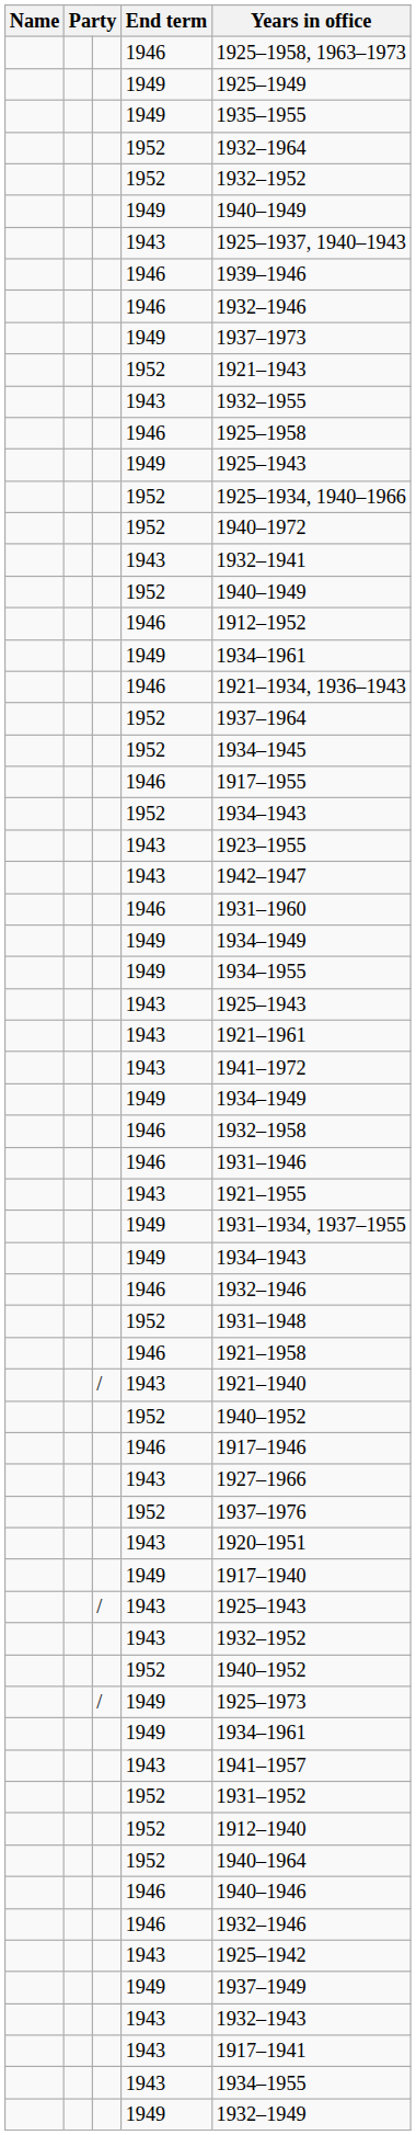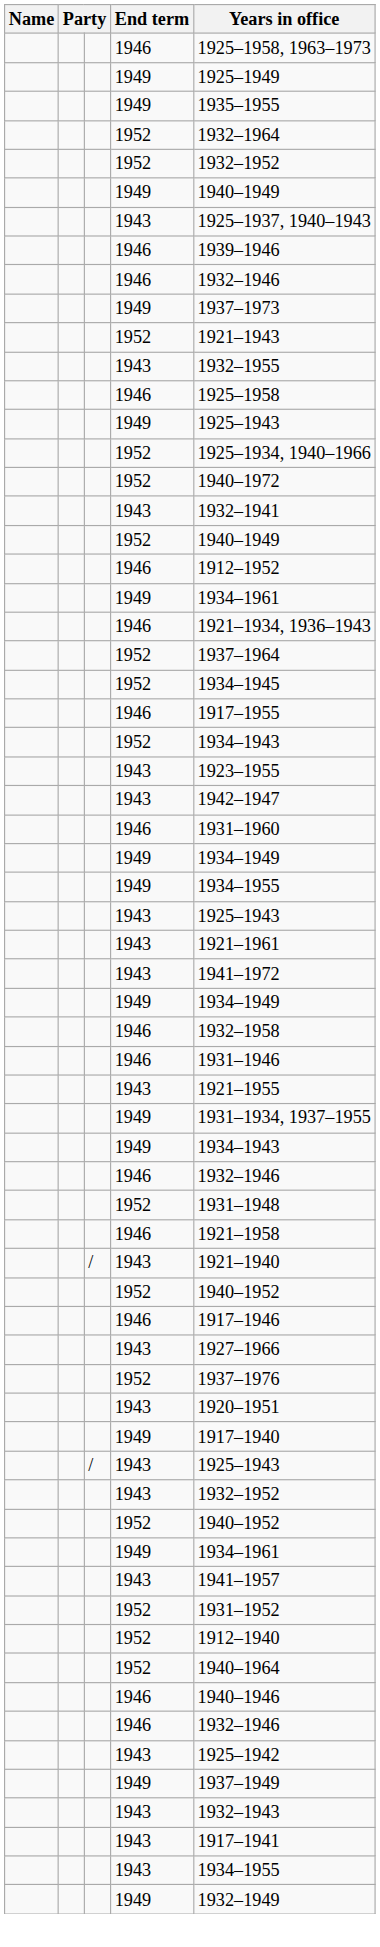- row: / | 1949 | 1925–1973
